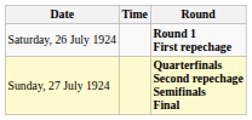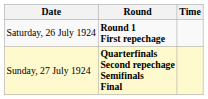columns swapped: Time <-> Round
